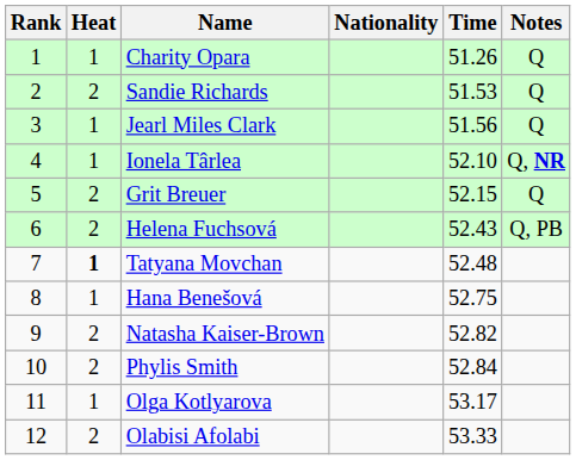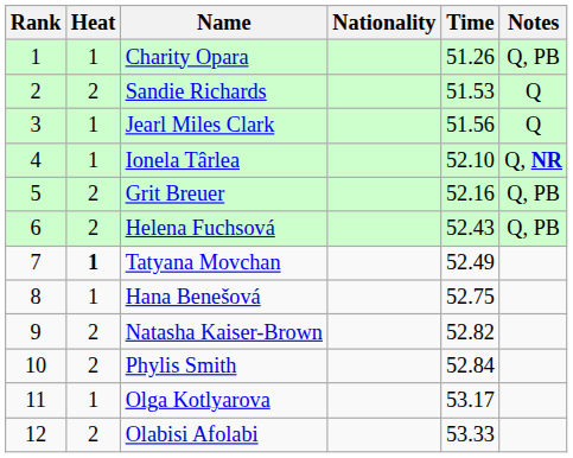Charity Opara | Notes: Q -> Q, PB
Grit Breuer | Time: 52.15 -> 52.16
Grit Breuer | Notes: Q -> Q, PB
Tatyana Movchan | Time: 52.48 -> 52.49
